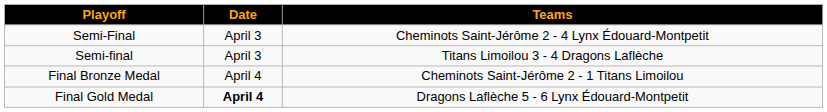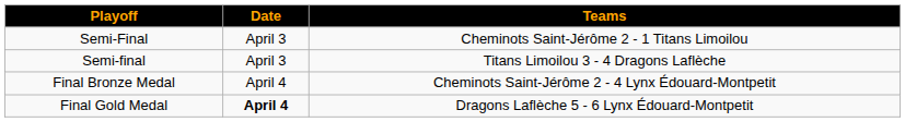Semi-Final | Teams: Cheminots Saint-Jérôme 2 - 4 Lynx Édouard-Montpetit -> Cheminots Saint-Jérôme 2 - 1 Titans Limoilou
Final Bronze Medal | Teams: Cheminots Saint-Jérôme 2 - 1 Titans Limoilou -> Cheminots Saint-Jérôme 2 - 4 Lynx Édouard-Montpetit
